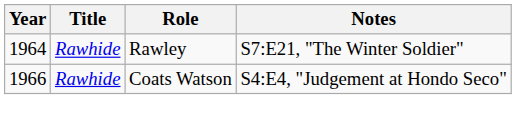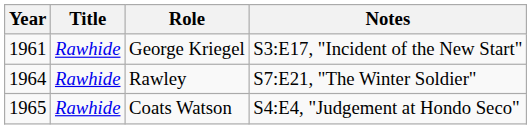+ row: 1961 | Rawhide | George Kriegel | S3:E17, "Incident of the New Start"
Coats Watson | Year: 1966 -> 1965
